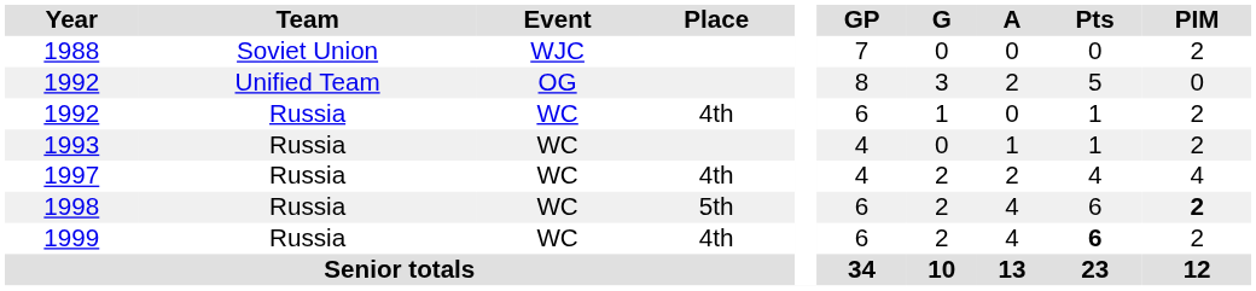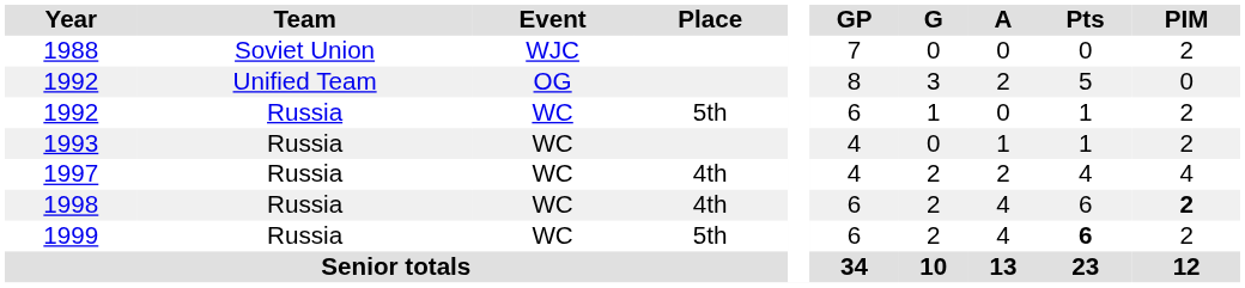1992 / Russia | Place: 4th -> 5th
1998 | Place: 5th -> 4th
1999 | Place: 4th -> 5th
